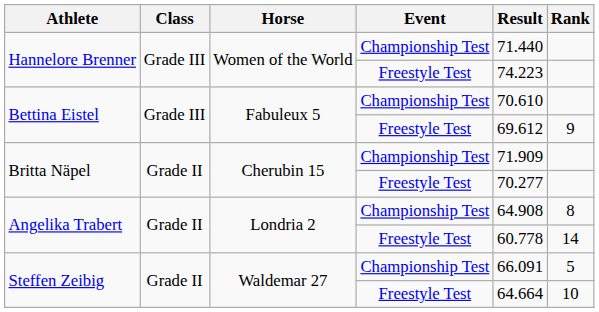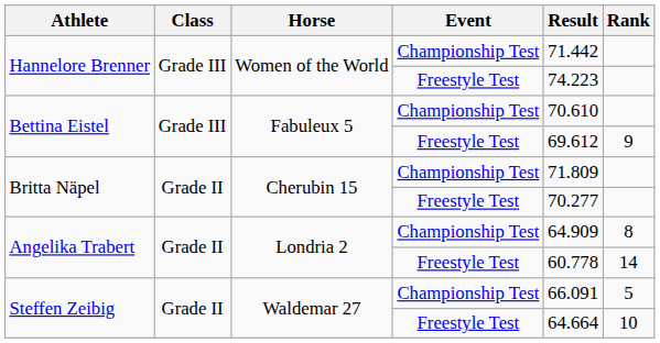Hannelore Brenner / Championship Test | Result: 71.440 -> 71.442
Britta Näpel / Championship Test | Result: 71.909 -> 71.809
Angelika Trabert / Championship Test | Result: 64.908 -> 64.909
